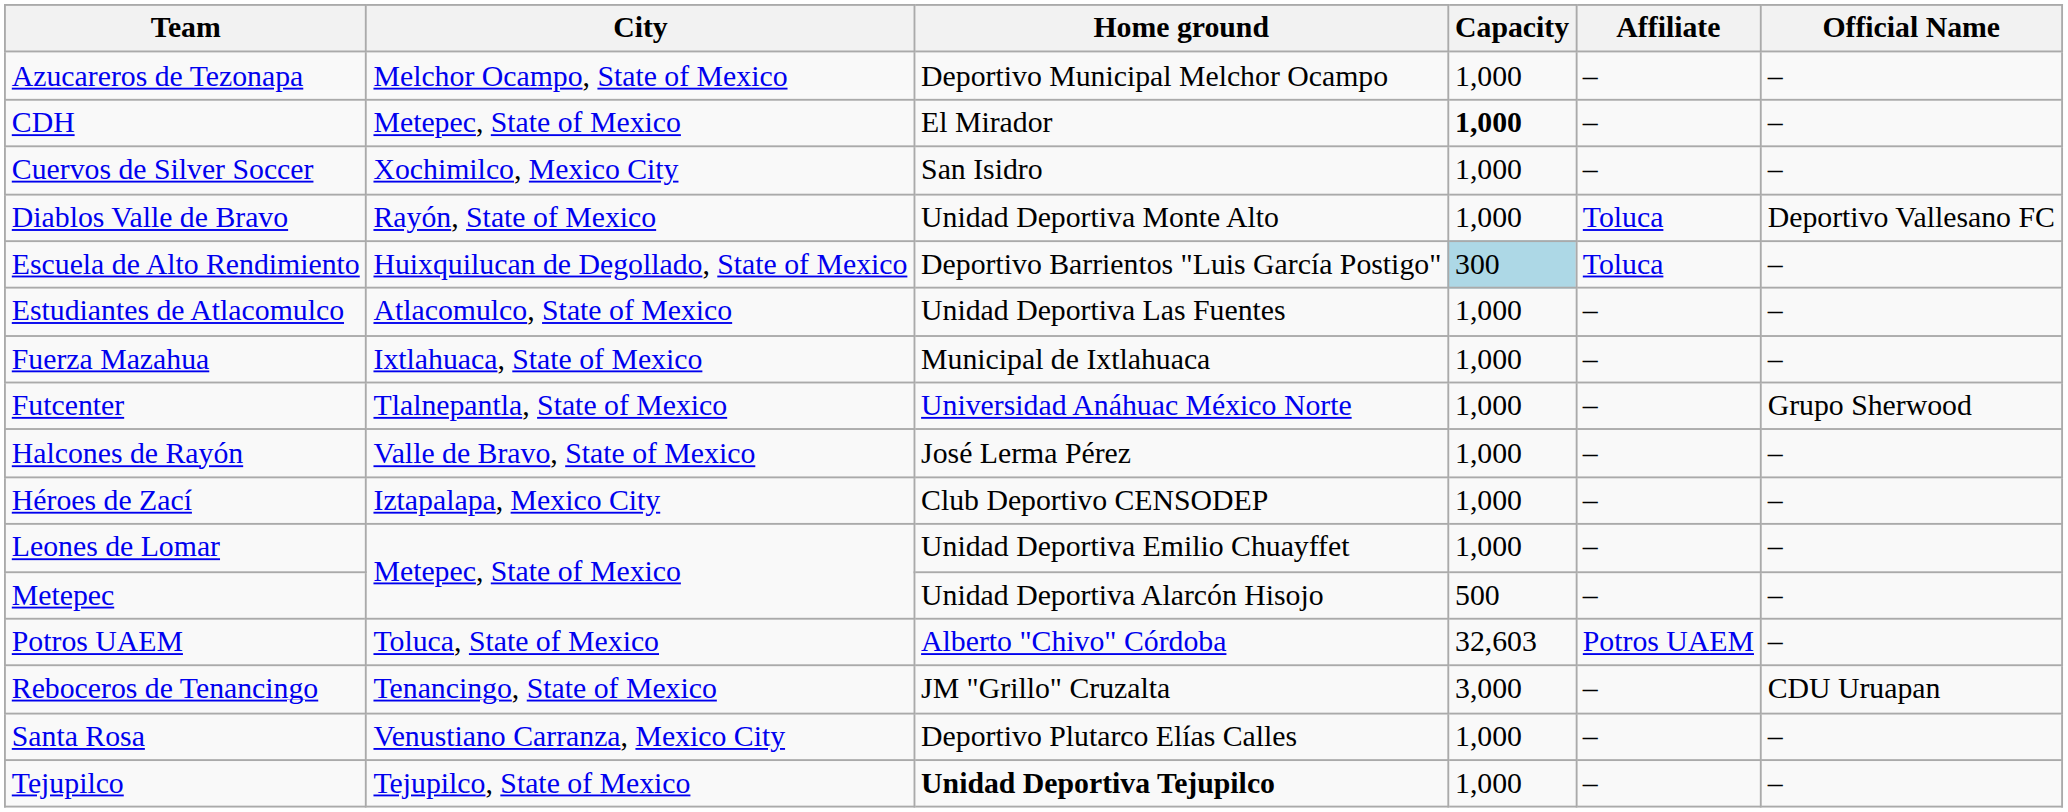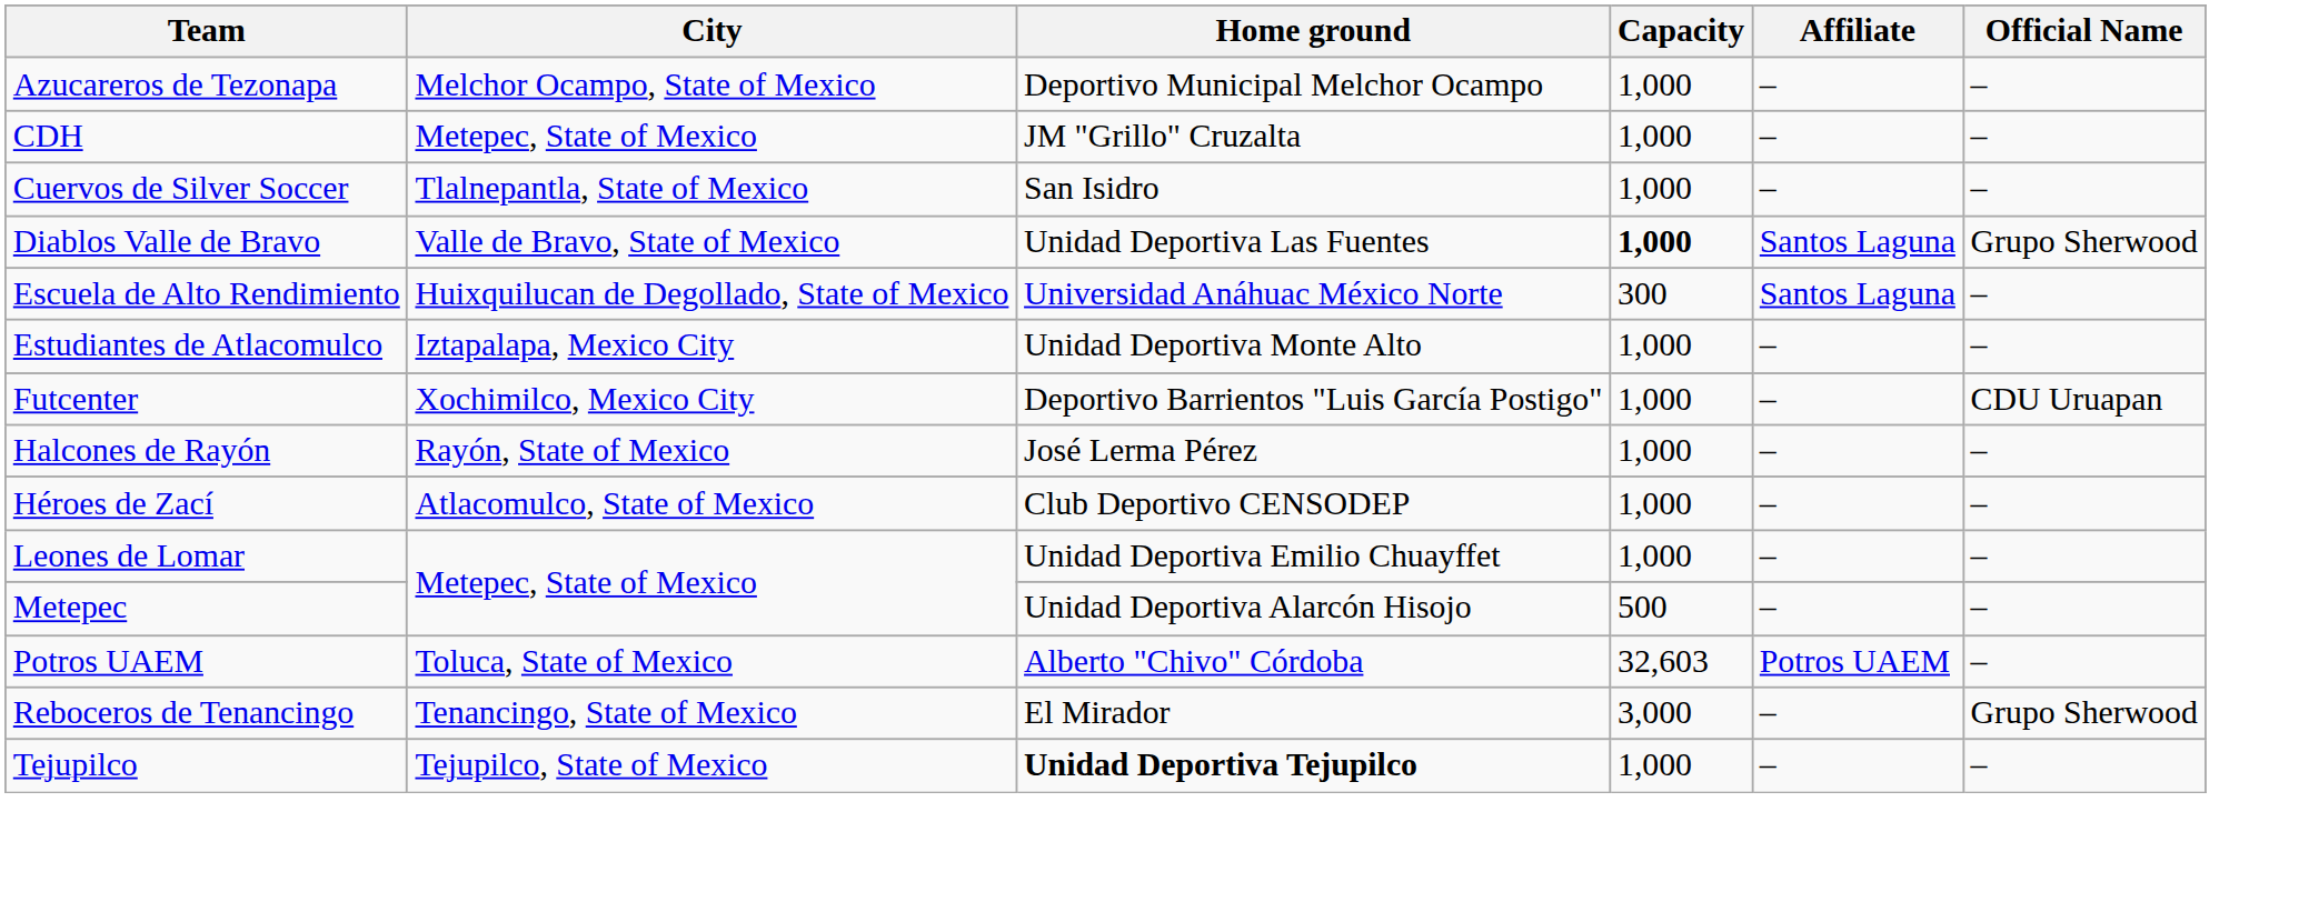CDH | Home ground: El Mirador -> JM "Grillo" Cruzalta
CDH | Capacity: bold -> normal
Cuervos de Silver Soccer | City: Xochimilco, Mexico City -> Tlalnepantla, State of Mexico
Diablos Valle de Bravo | City: Rayón, State of Mexico -> Valle de Bravo, State of Mexico
Diablos Valle de Bravo | Home ground: Unidad Deportiva Monte Alto -> Unidad Deportiva Las Fuentes
Diablos Valle de Bravo | Capacity: normal -> bold
Diablos Valle de Bravo | Affiliate: Toluca -> Santos Laguna
Diablos Valle de Bravo | Official Name: Deportivo Vallesano FC -> Grupo Sherwood
Escuela de Alto Rendimiento | Home ground: Deportivo Barrientos "Luis García Postigo" -> Universidad Anáhuac México Norte
Escuela de Alto Rendimiento | Capacity: lightblue background -> no background
Escuela de Alto Rendimiento | Affiliate: Toluca -> Santos Laguna
Estudiantes de Atlacomulco | City: Atlacomulco, State of Mexico -> Iztapalapa, Mexico City
Estudiantes de Atlacomulco | Home ground: Unidad Deportiva Las Fuentes -> Unidad Deportiva Monte Alto
- row: Fuerza Mazahua | Ixtlahuaca, State of Mexico | Municipal de Ixtlahuaca | 1,000 | – | –
Futcenter | City: Tlalnepantla, State of Mexico -> Xochimilco, Mexico City
Futcenter | Home ground: Universidad Anáhuac México Norte -> Deportivo Barrientos "Luis García Postigo"
Futcenter | Official Name: Grupo Sherwood -> CDU Uruapan
Halcones de Rayón | City: Valle de Bravo, State of Mexico -> Rayón, State of Mexico
Héroes de Zací | City: Iztapalapa, Mexico City -> Atlacomulco, State of Mexico
Reboceros de Tenancingo | Home ground: JM "Grillo" Cruzalta -> El Mirador
Reboceros de Tenancingo | Official Name: CDU Uruapan -> Grupo Sherwood
- row: Santa Rosa | Venustiano Carranza, Mexico City | Deportivo Plutarco Elías Calles | 1,000 | – | –
